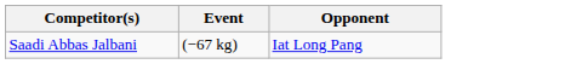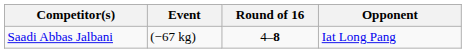+ column: Round of 16 | 4–8
